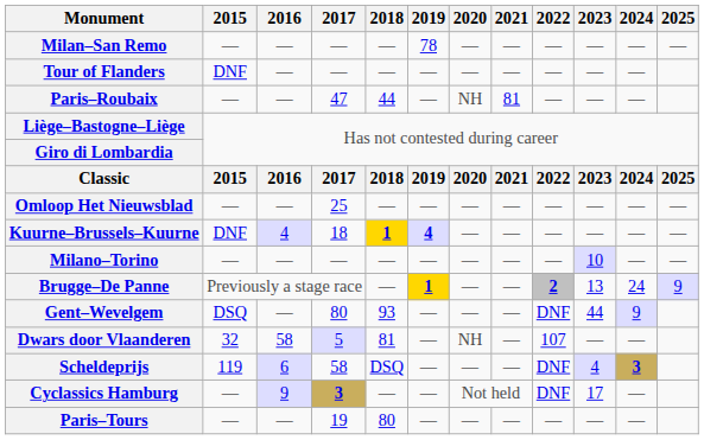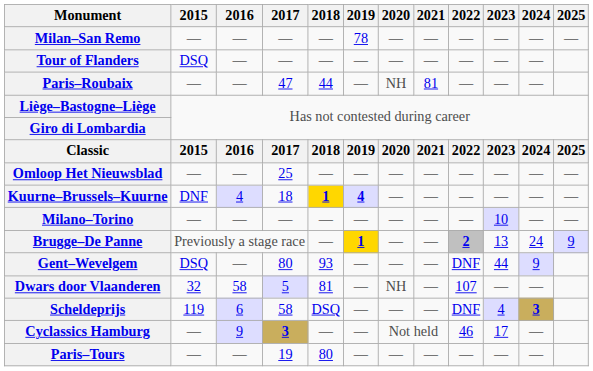Tour of Flanders | 2015: DNF -> DSQ
Cyclassics Hamburg | 2022: DNF -> 46
